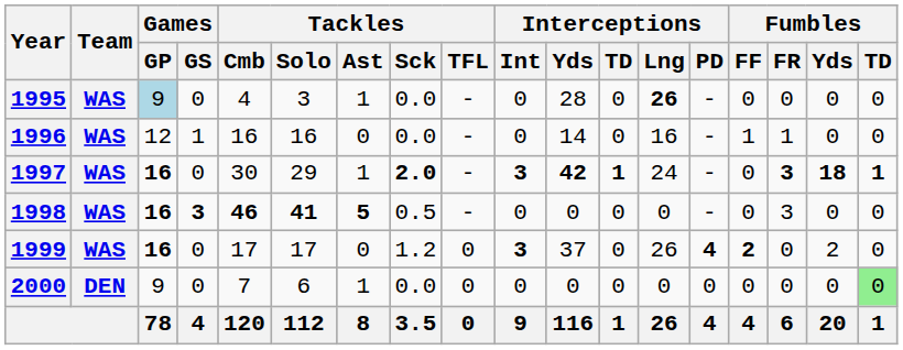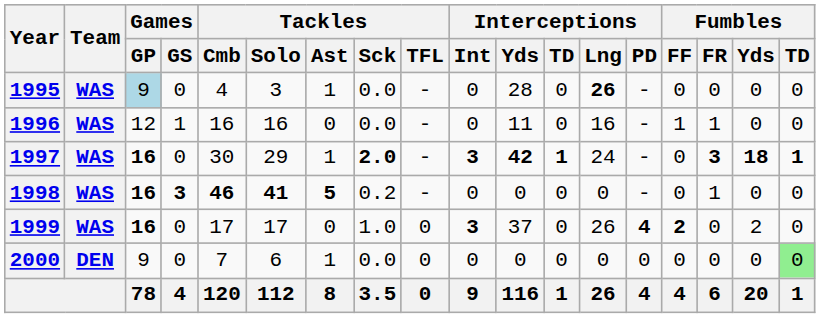1996 | Interceptions / Yds: 14 -> 11
1998 | Tackles / Sck: 0.5 -> 0.2
1998 | Fumbles / FR: 3 -> 1
1999 | Tackles / Sck: 1.2 -> 1.0
